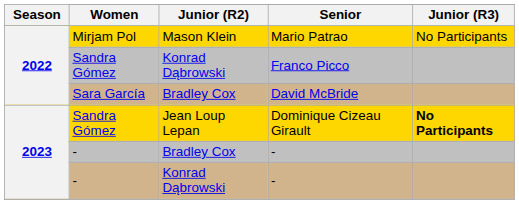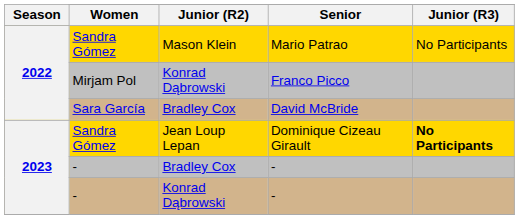Mario Patrao | Women: Mirjam Pol -> Sandra Gómez
Franco Picco | Women: Sandra Gómez -> Mirjam Pol
